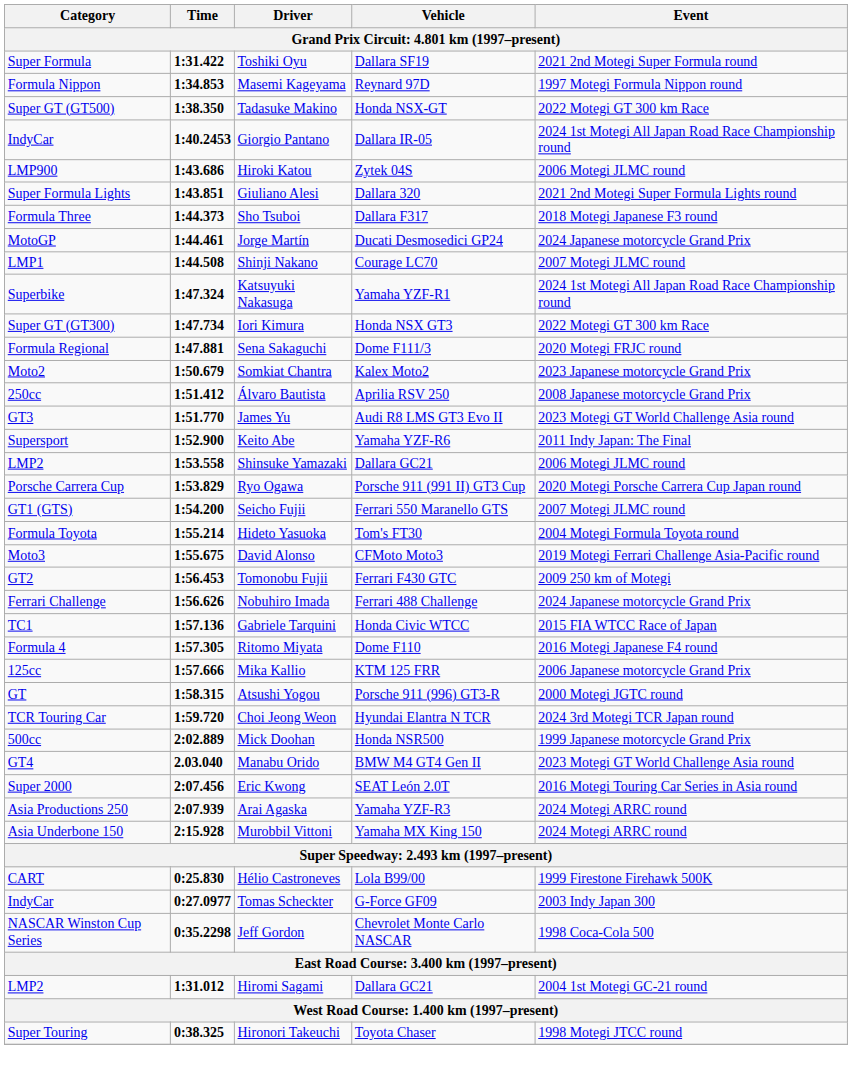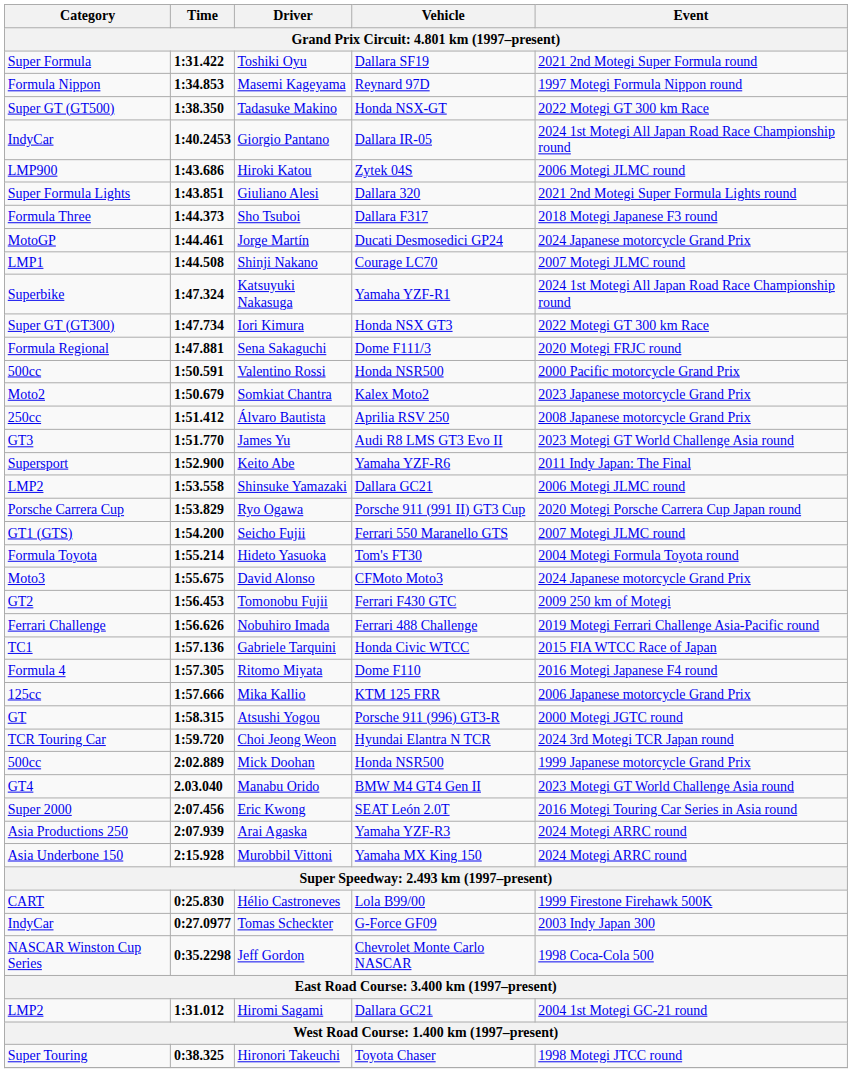+ row: 500cc | 1:50.591 | Valentino Rossi | Honda NSR500 | 2000 Pacific motorcycle Grand Prix
David Alonso | Event: 2019 Motegi Ferrari Challenge Asia-Pacific round -> 2024 Japanese motorcycle Grand Prix
Nobuhiro Imada | Event: 2024 Japanese motorcycle Grand Prix -> 2019 Motegi Ferrari Challenge Asia-Pacific round
